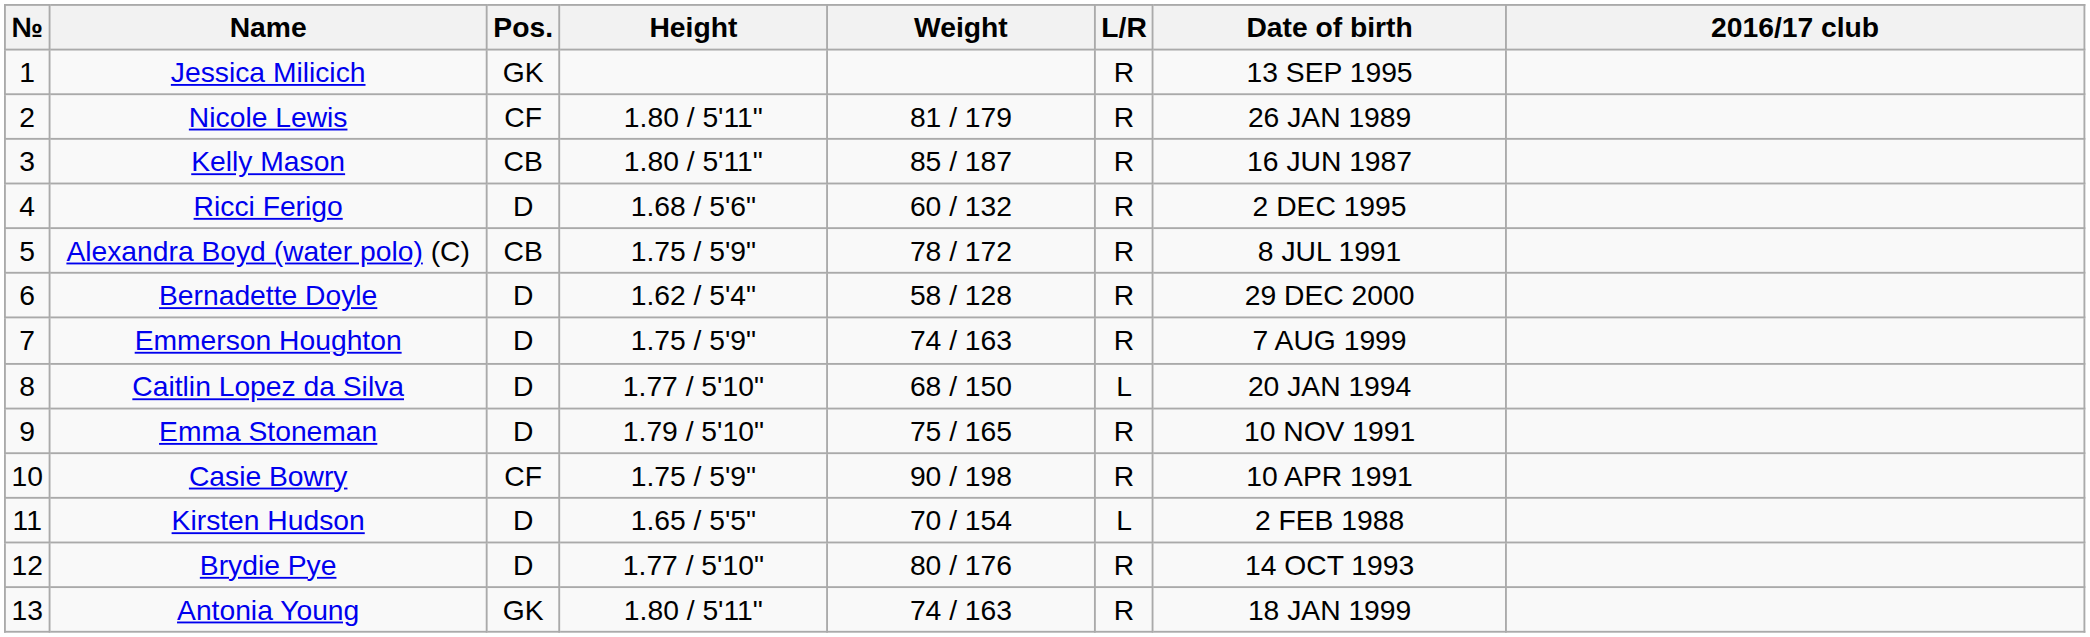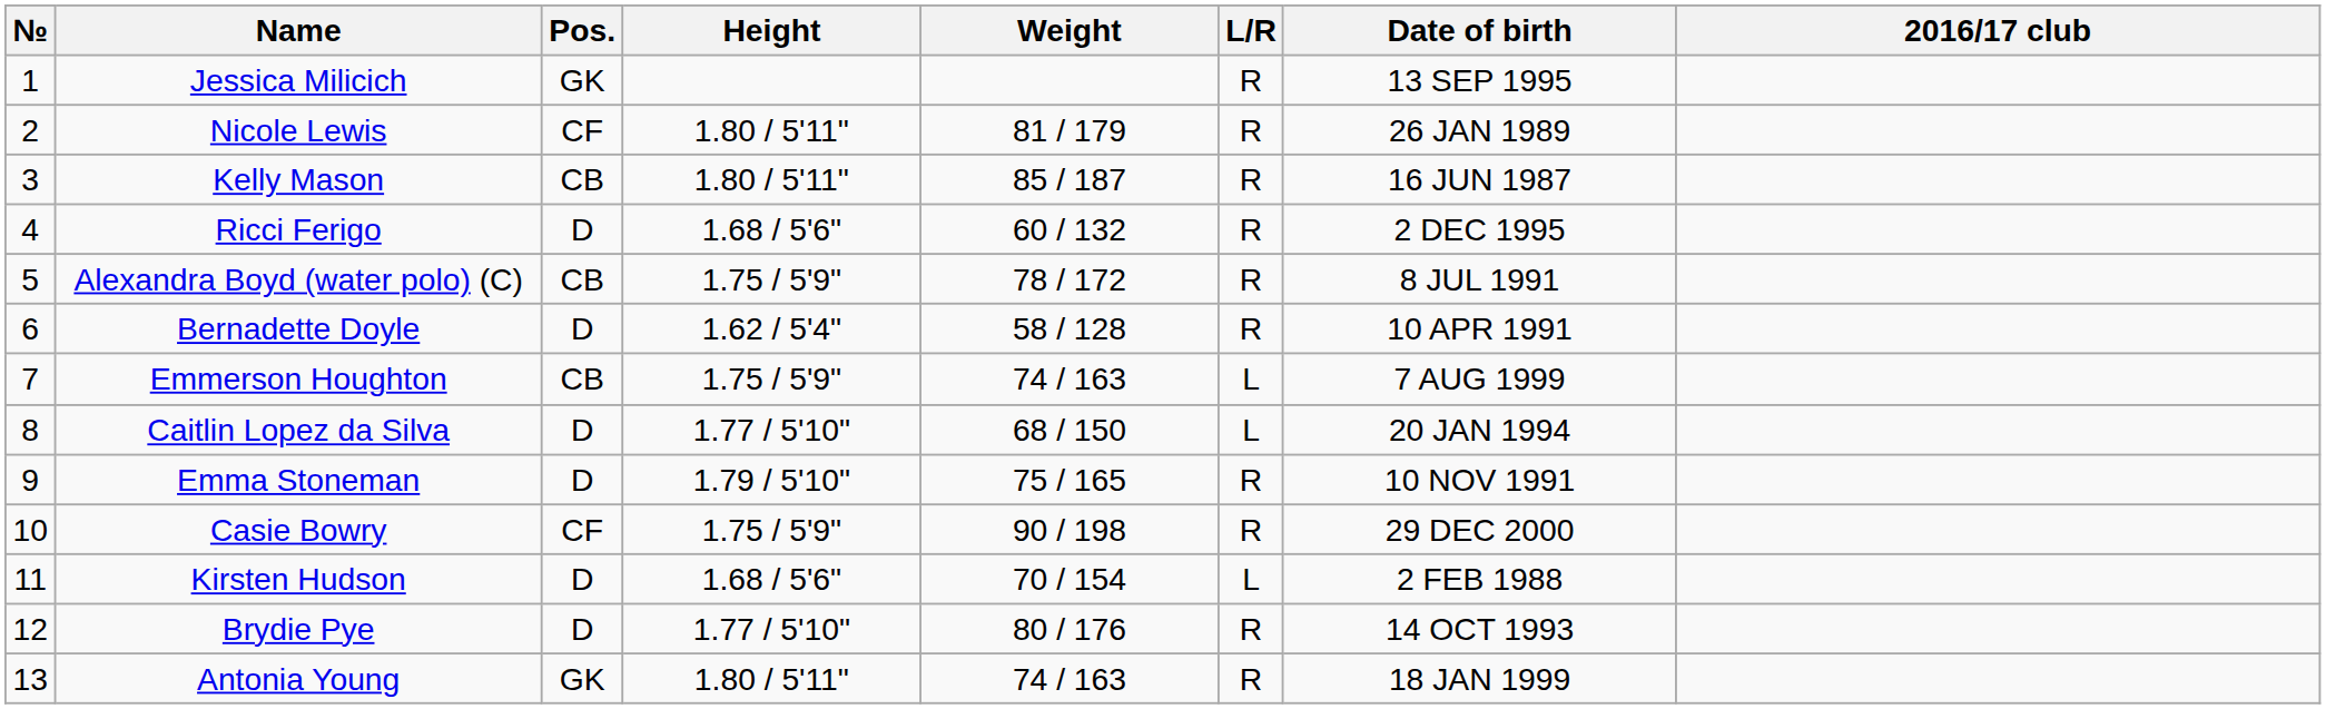Bernadette Doyle | Date of birth: 29 DEC 2000 -> 10 APR 1991
Emmerson Houghton | Pos.: D -> CB
Emmerson Houghton | L/R: R -> L
Casie Bowry | Date of birth: 10 APR 1991 -> 29 DEC 2000
Kirsten Hudson | Height: 1.65 / 5'5" -> 1.68 / 5'6"
